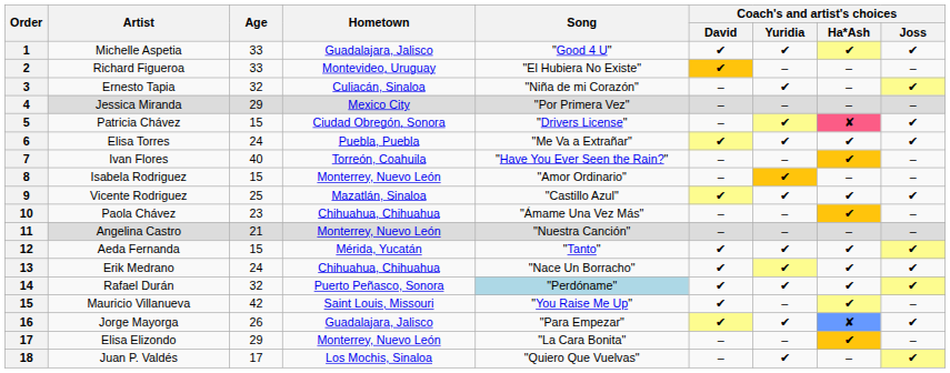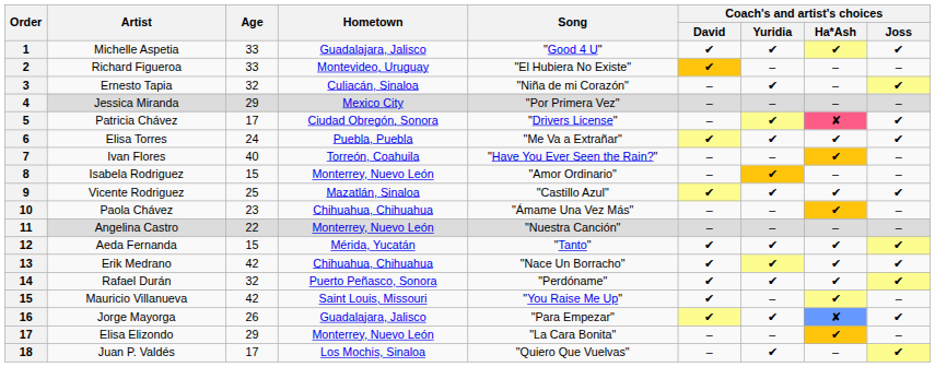Patricia Chávez | Age: 15 -> 17
Angelina Castro | Age: 21 -> 22
Erik Medrano | Age: 24 -> 42
Rafael Durán | Song: lightblue background -> no background
